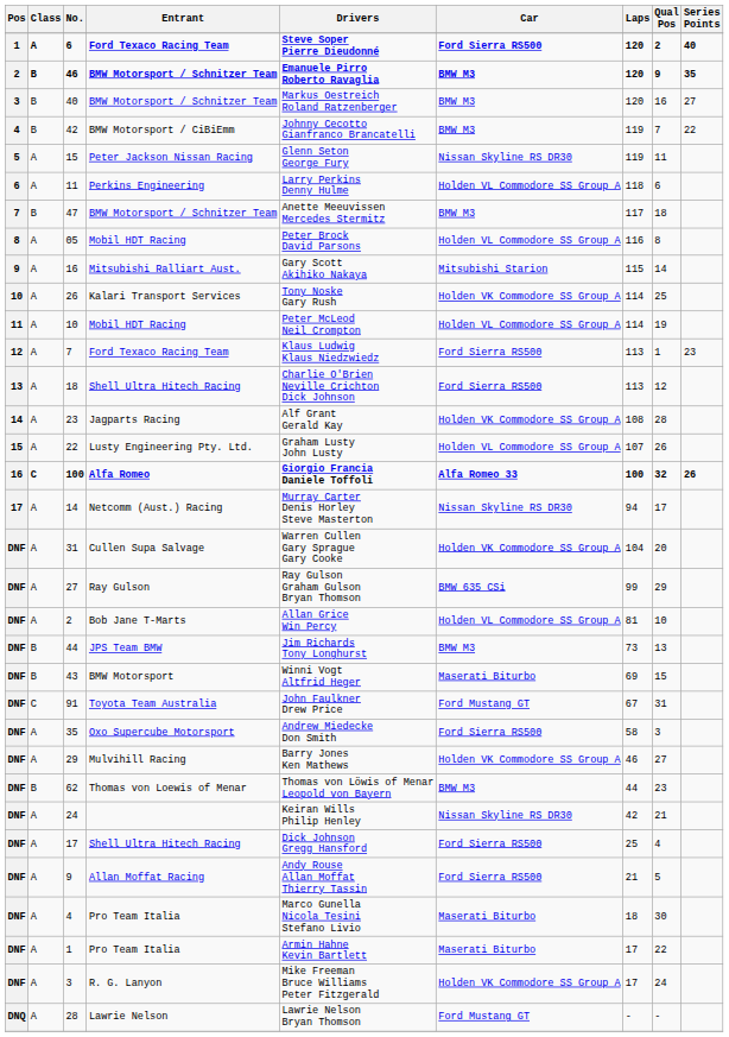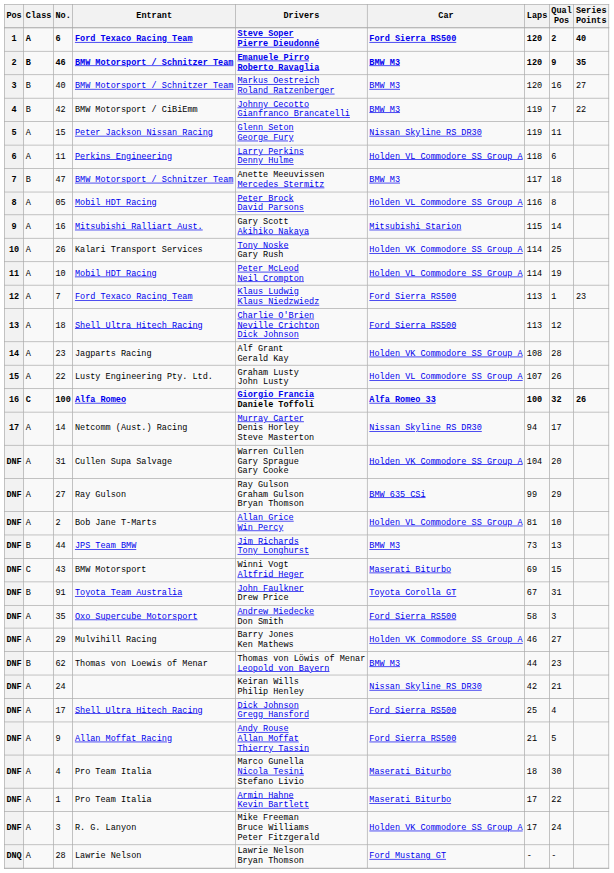43 | Class: B -> C
91 | Class: C -> B
91 | Car: Ford Mustang GT -> Toyota Corolla GT
